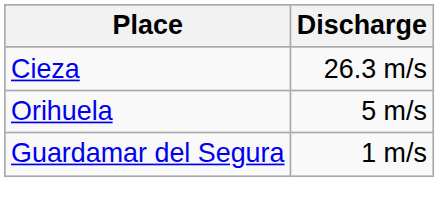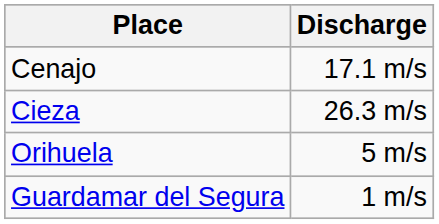+ row: Cenajo | 17.1 m/s
